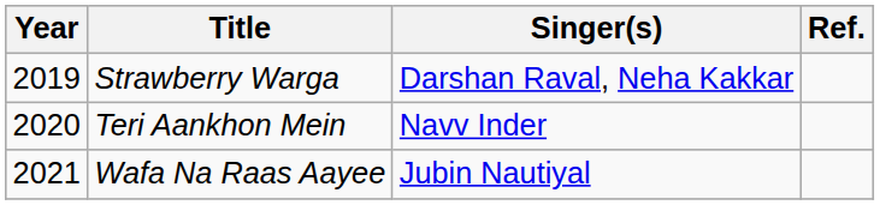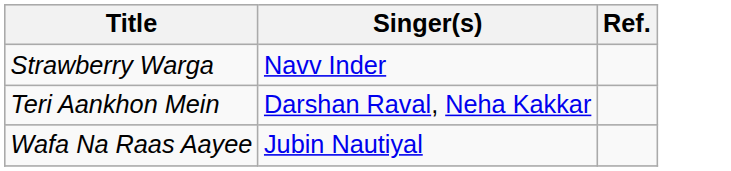- column: Year | 2019 | 2020 | 2021
Strawberry Warga | Singer(s): Darshan Raval, Neha Kakkar -> Navv Inder
Teri Aankhon Mein | Singer(s): Navv Inder -> Darshan Raval, Neha Kakkar
